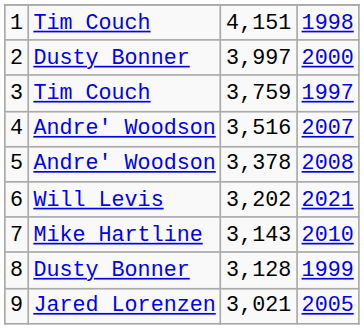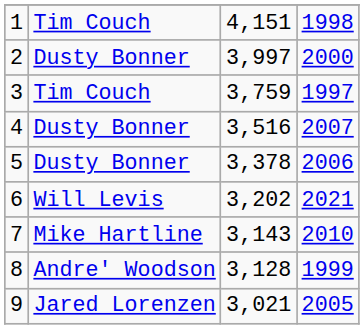4 | column 2: Andre' Woodson -> Dusty Bonner
5 | column 2: Andre' Woodson -> Dusty Bonner
5 | column 4: 2008 -> 2006
8 | column 2: Dusty Bonner -> Andre' Woodson
